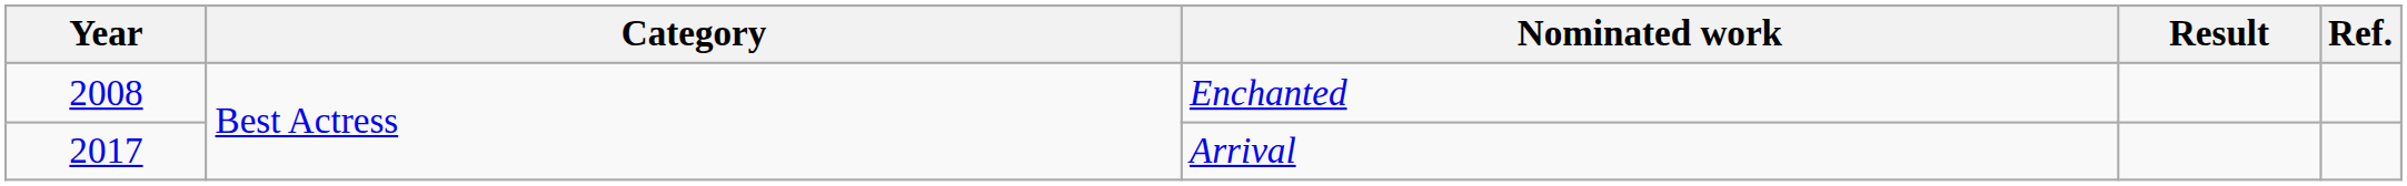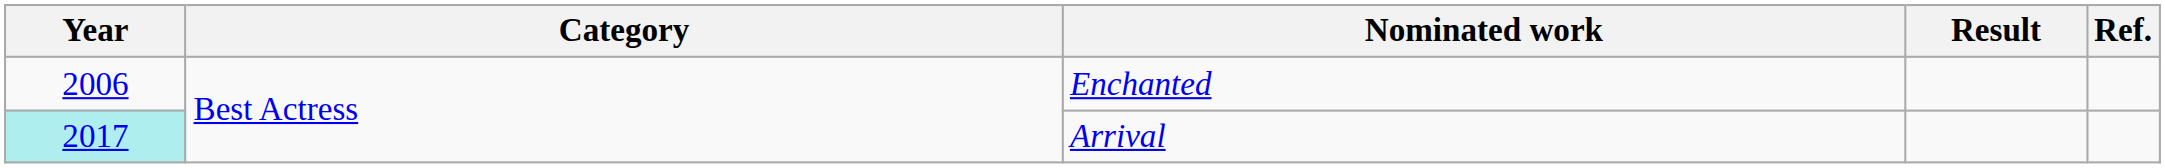Enchanted | Year: 2008 -> 2006
Arrival | Year: no background -> paleturquoise background
